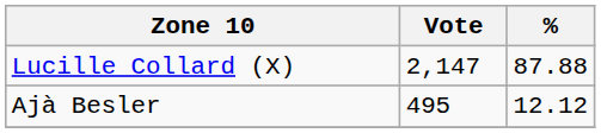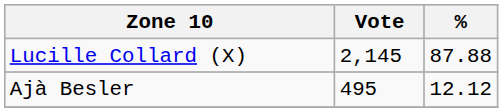Lucille Collard (X) | Vote: 2,147 -> 2,145
